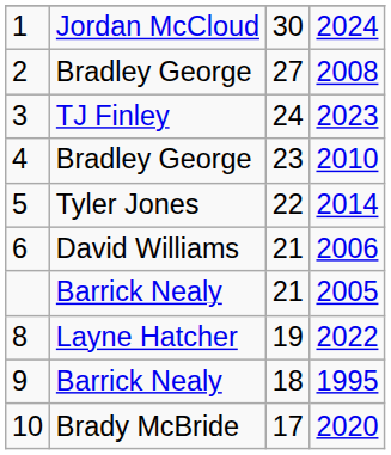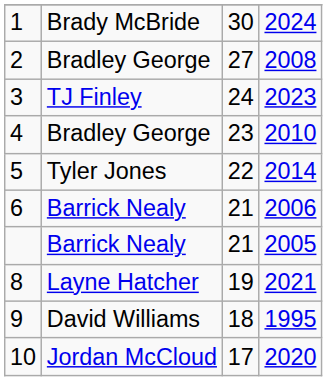1 | column 2: Jordan McCloud -> Brady McBride
6 | column 2: David Williams -> Barrick Nealy
8 | column 4: 2022 -> 2021
9 | column 2: Barrick Nealy -> David Williams
10 | column 2: Brady McBride -> Jordan McCloud
